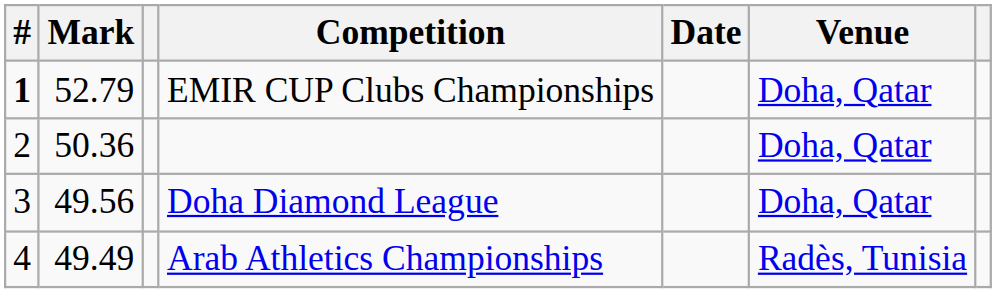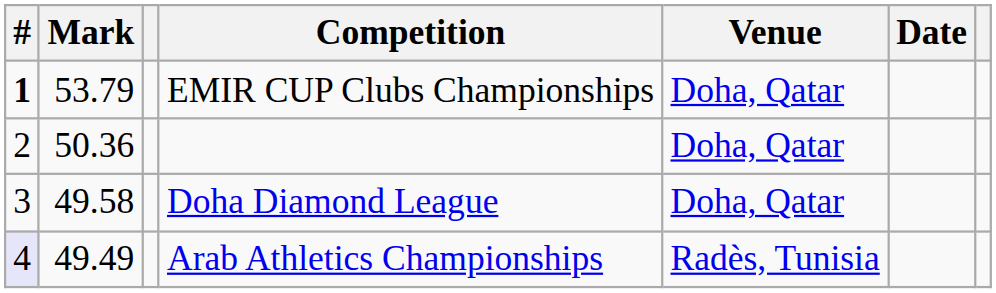columns swapped: Venue <-> Date
EMIR CUP Clubs Championships | Mark: 52.79 -> 53.79
Doha Diamond League | Mark: 49.56 -> 49.58
Arab Athletics Championships | #: no background -> lavender background
